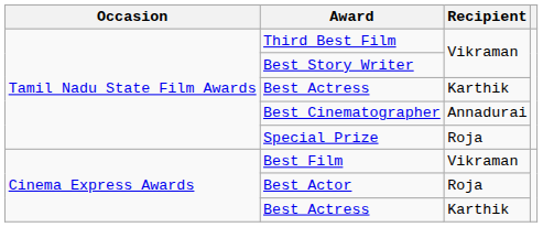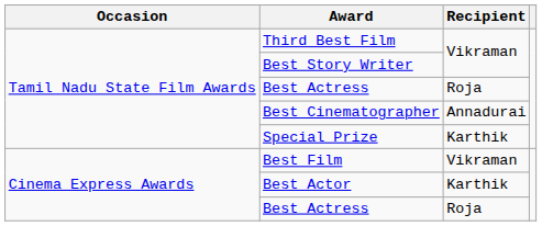Tamil Nadu State Film Awards / Best Actress | Recipient: Karthik -> Roja
Special Prize | Recipient: Roja -> Karthik
Best Actor | Recipient: Roja -> Karthik
Cinema Express Awards / Best Actress | Recipient: Karthik -> Roja
